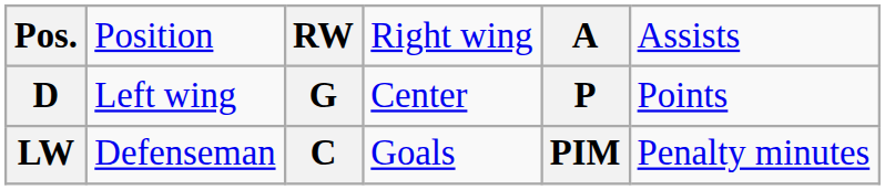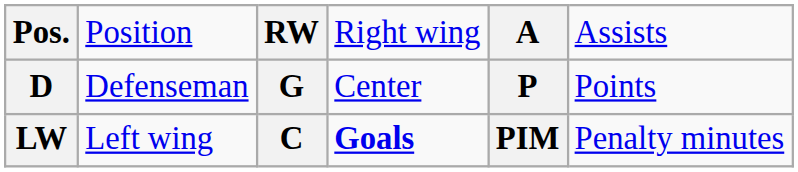D | column 2: Left wing -> Defenseman
LW | column 2: Defenseman -> Left wing
LW | column 4: normal -> bold
